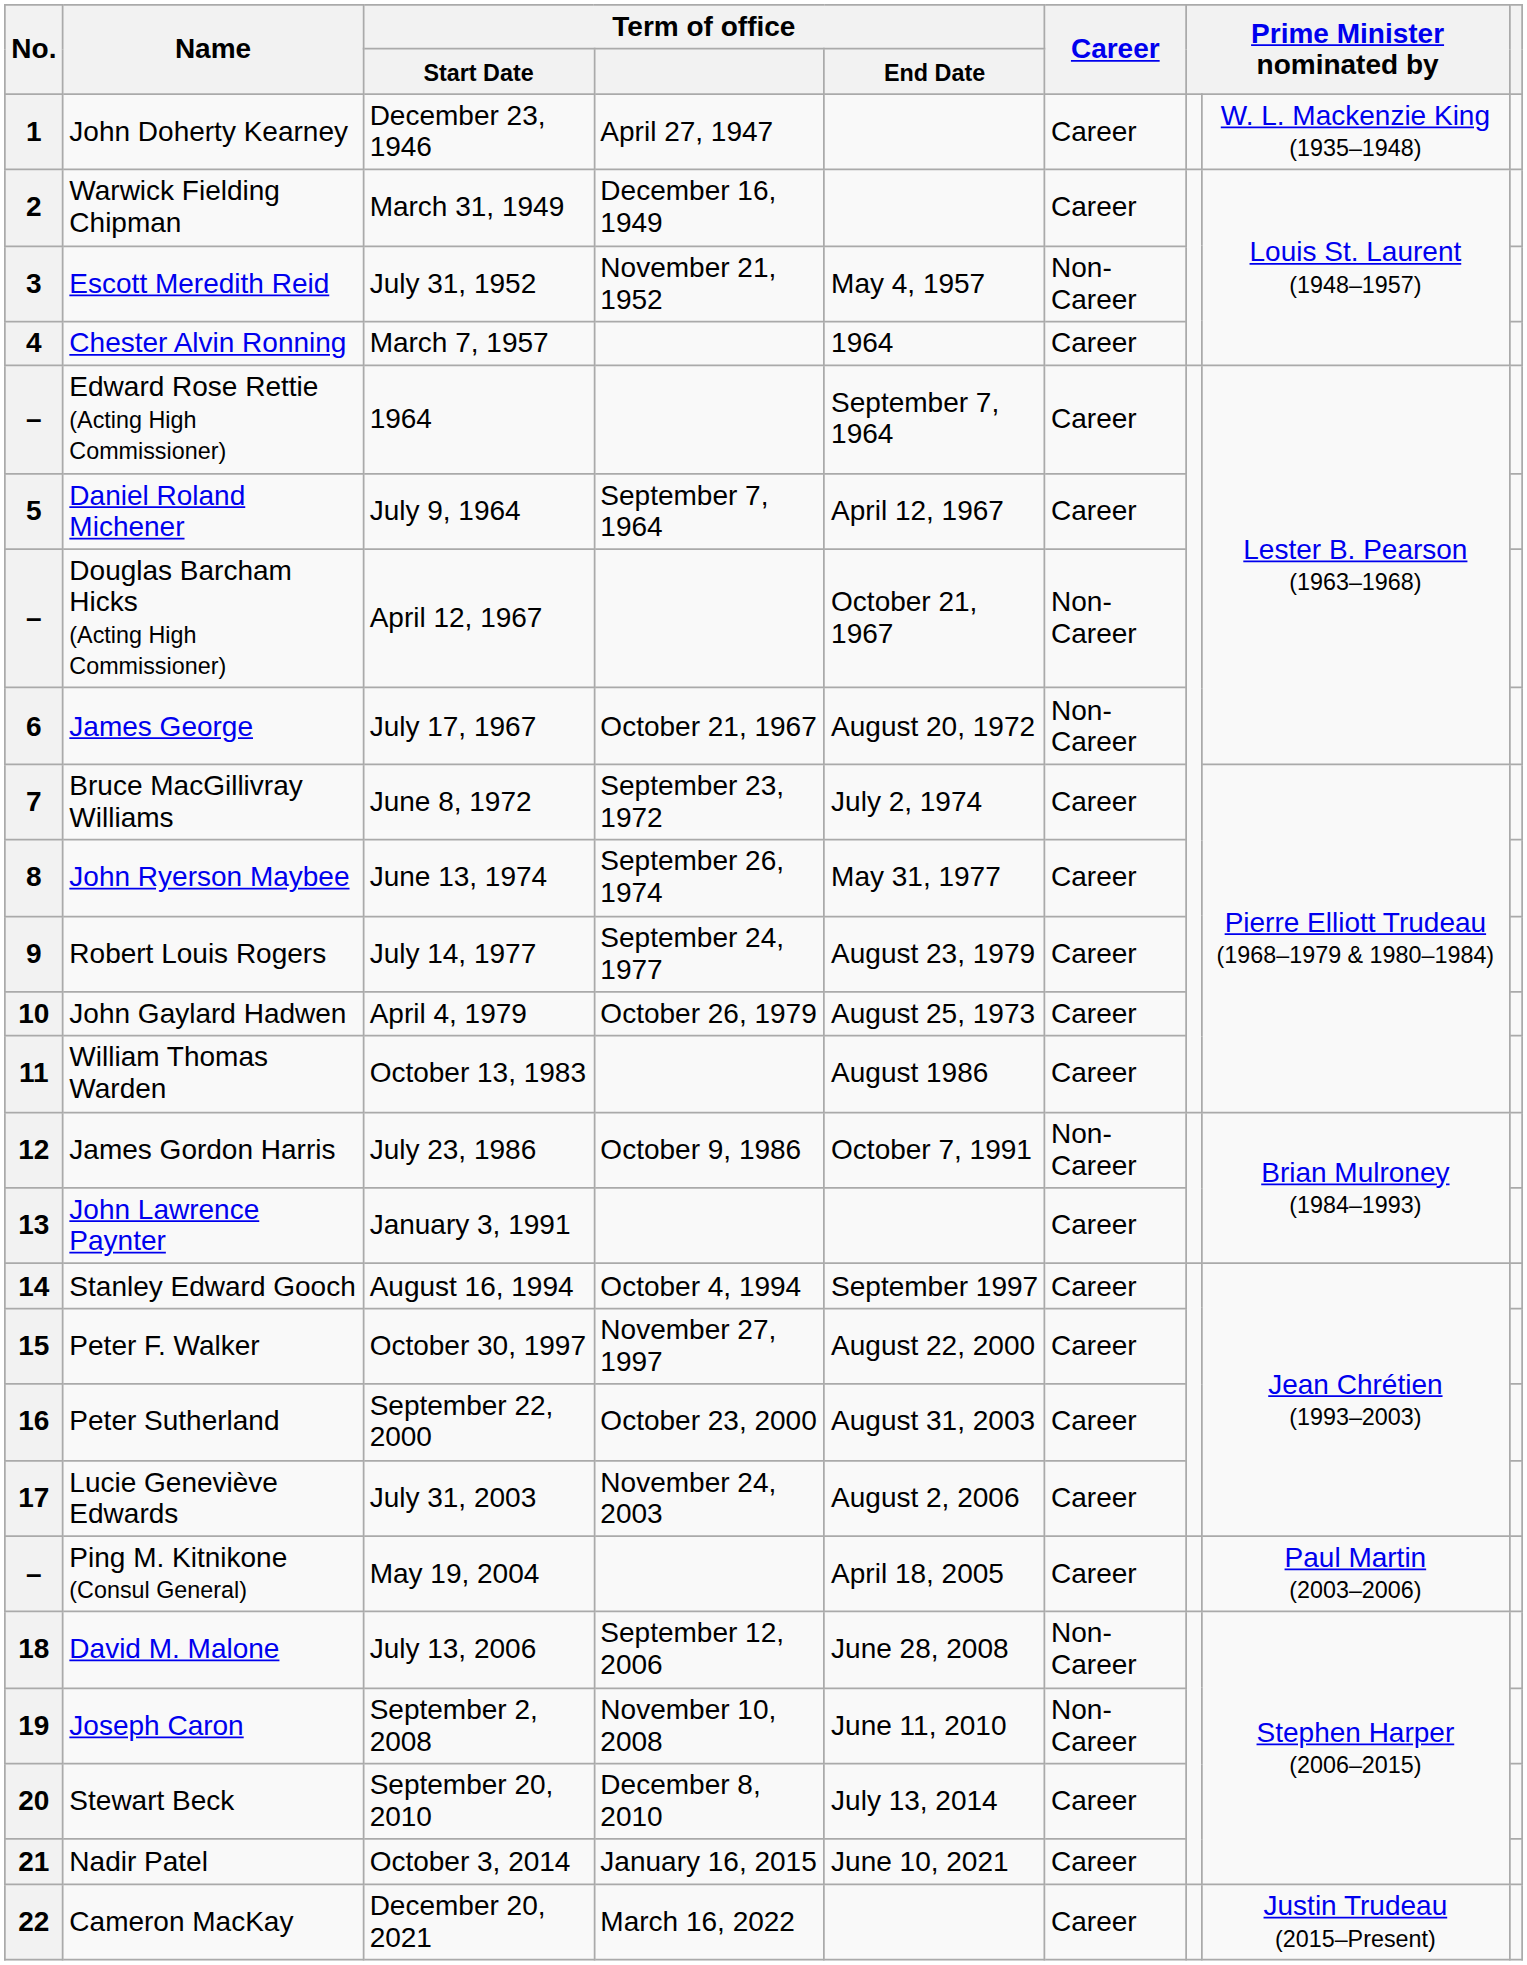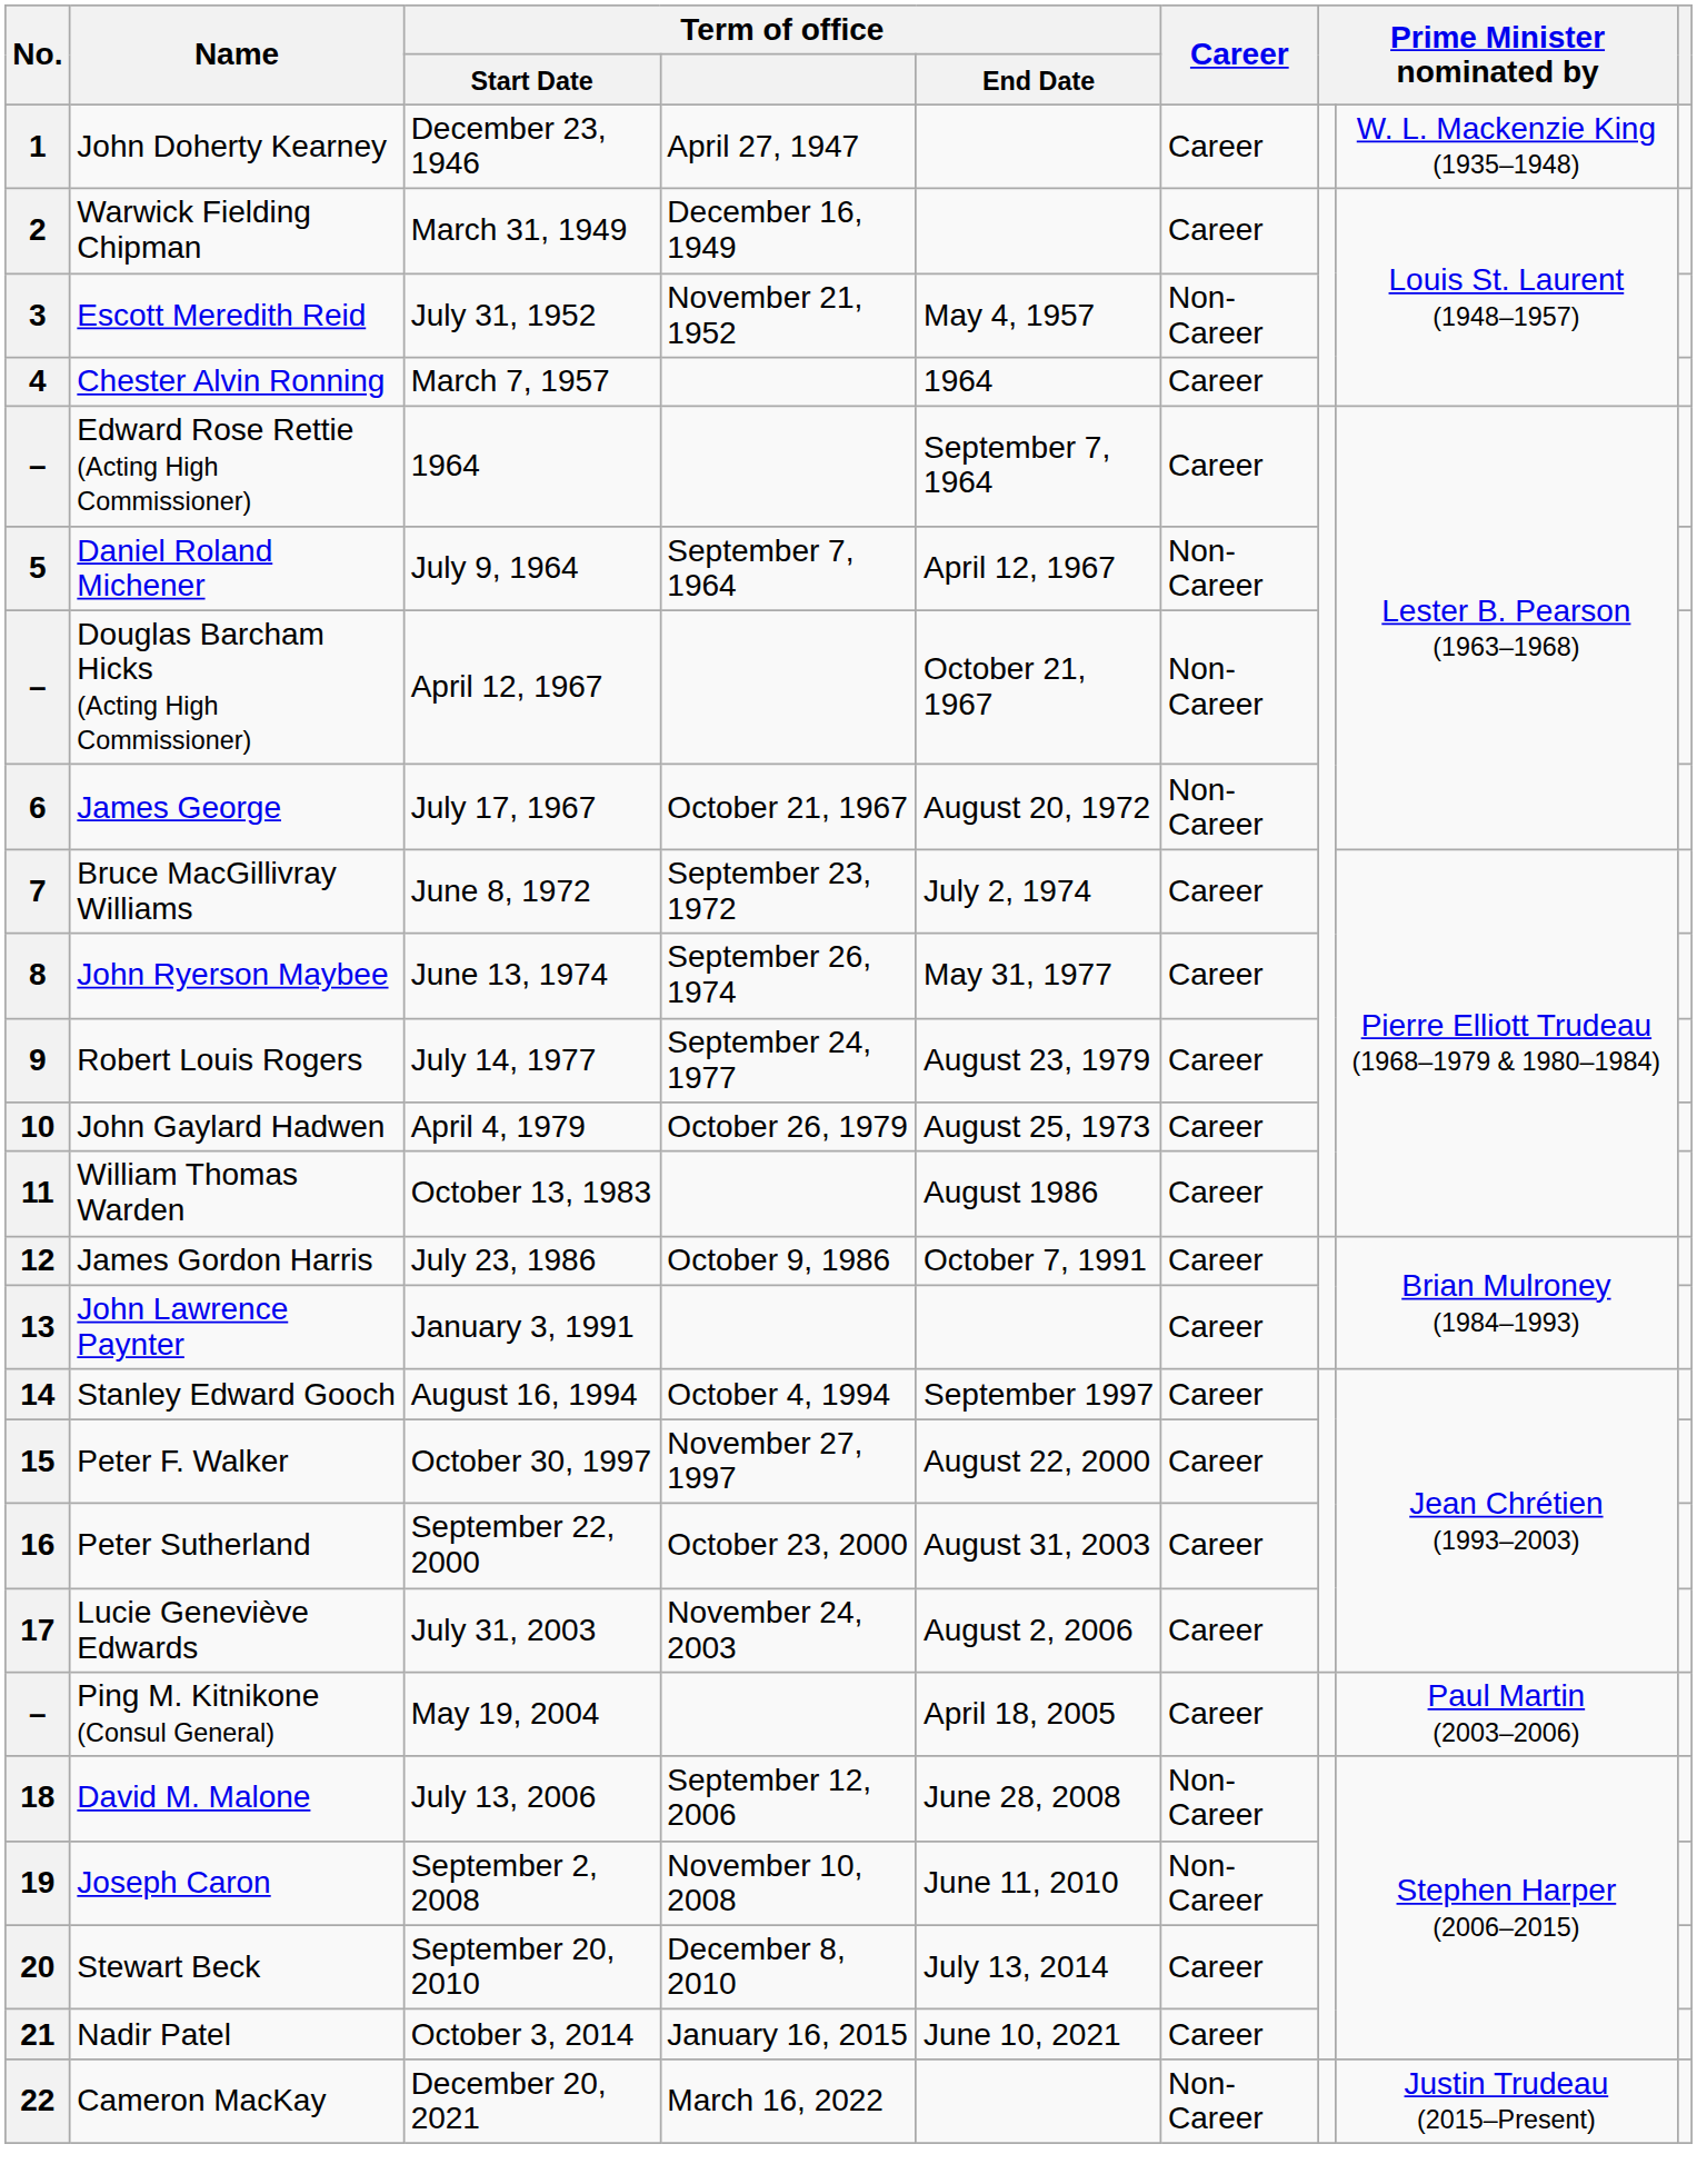5 | Career: Career -> Non-Career
12 | Career: Non-Career -> Career
22 | Career: Career -> Non-Career
